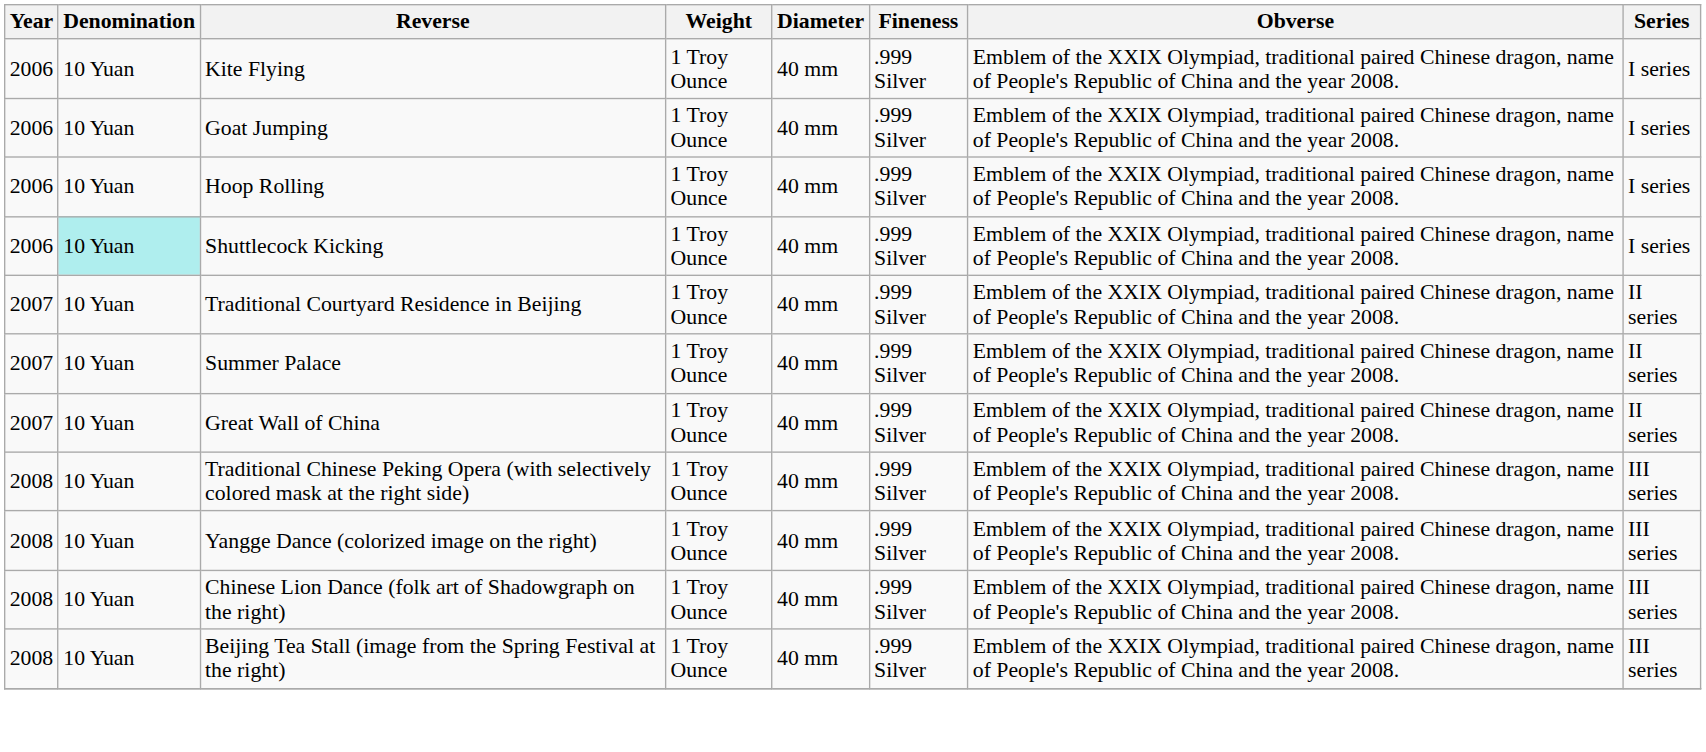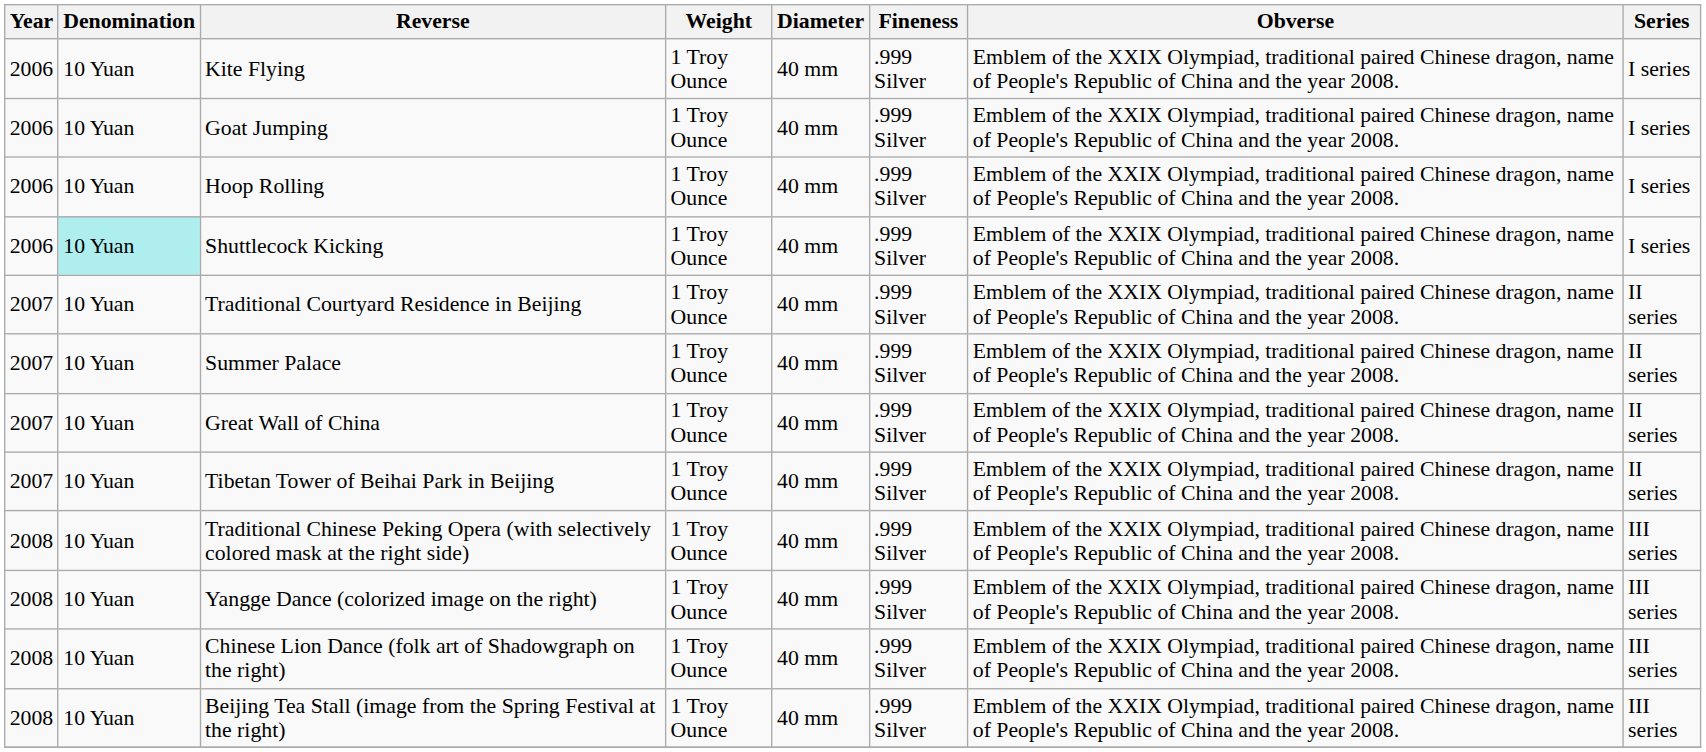+ row: 2007 | 10 Yuan | Tibetan Tower of Beihai Park in Beijing | 1 Troy Ounce | 40 mm | .999 Silver | Emblem of the XXIX Olympiad, traditional paired Chinese dragon, name of People's Republic of China and the year 2008. | II series
